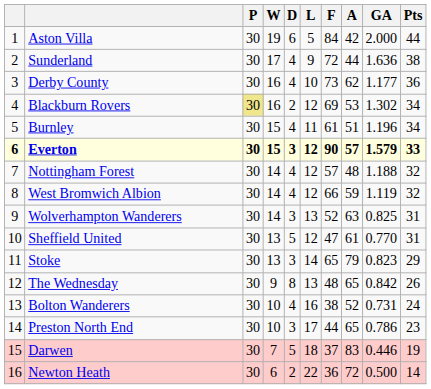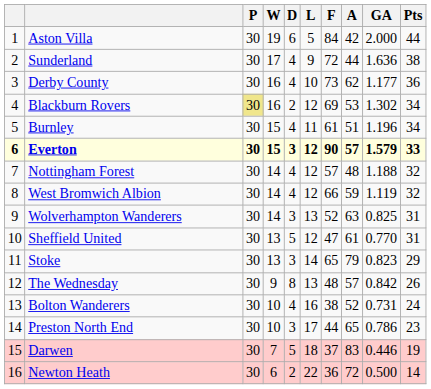The Wednesday | A: 65 -> 57
